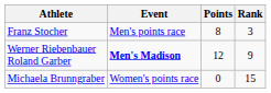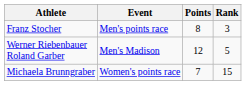Werner Riebenbauer Roland Garber | Event: bold -> normal
Werner Riebenbauer Roland Garber | Rank: 9 -> 5
Michaela Brunngraber | Points: 0 -> 7
